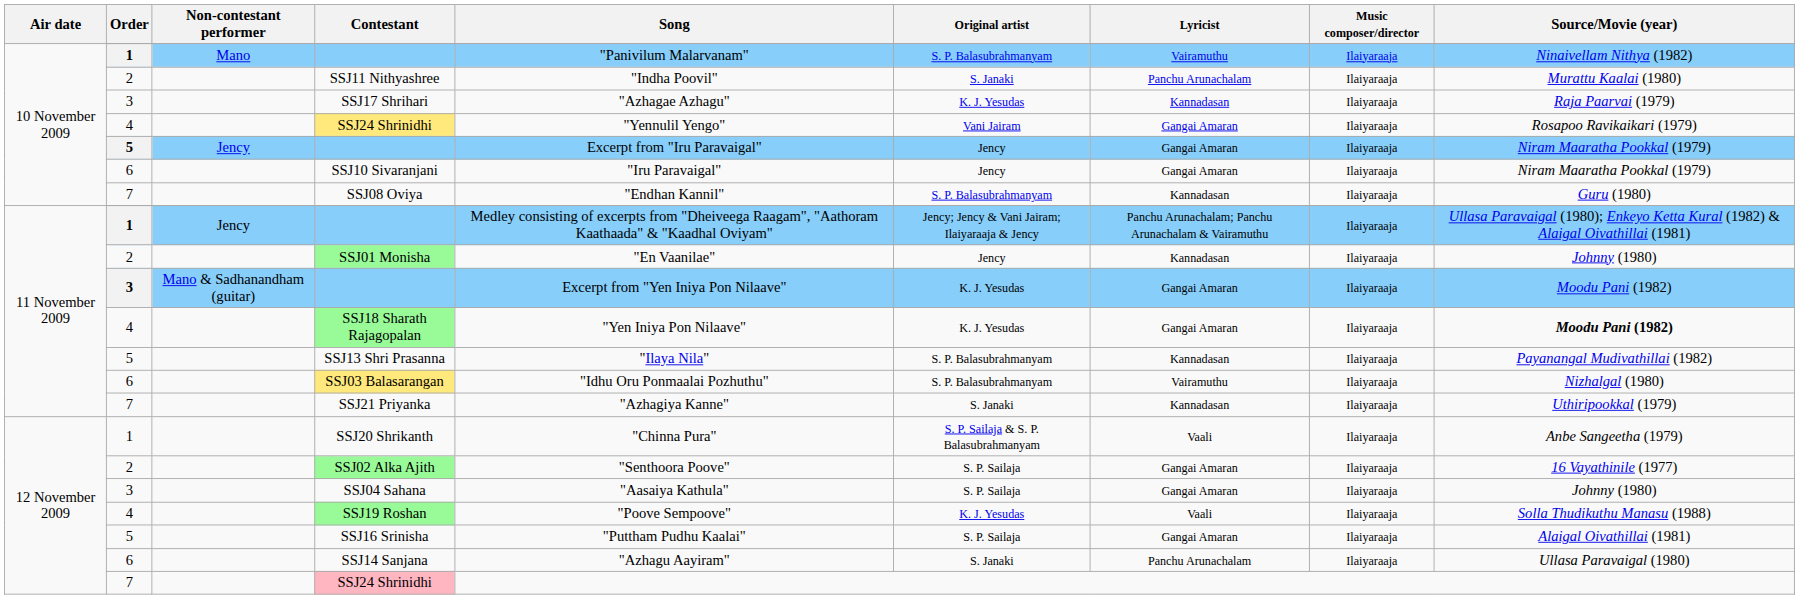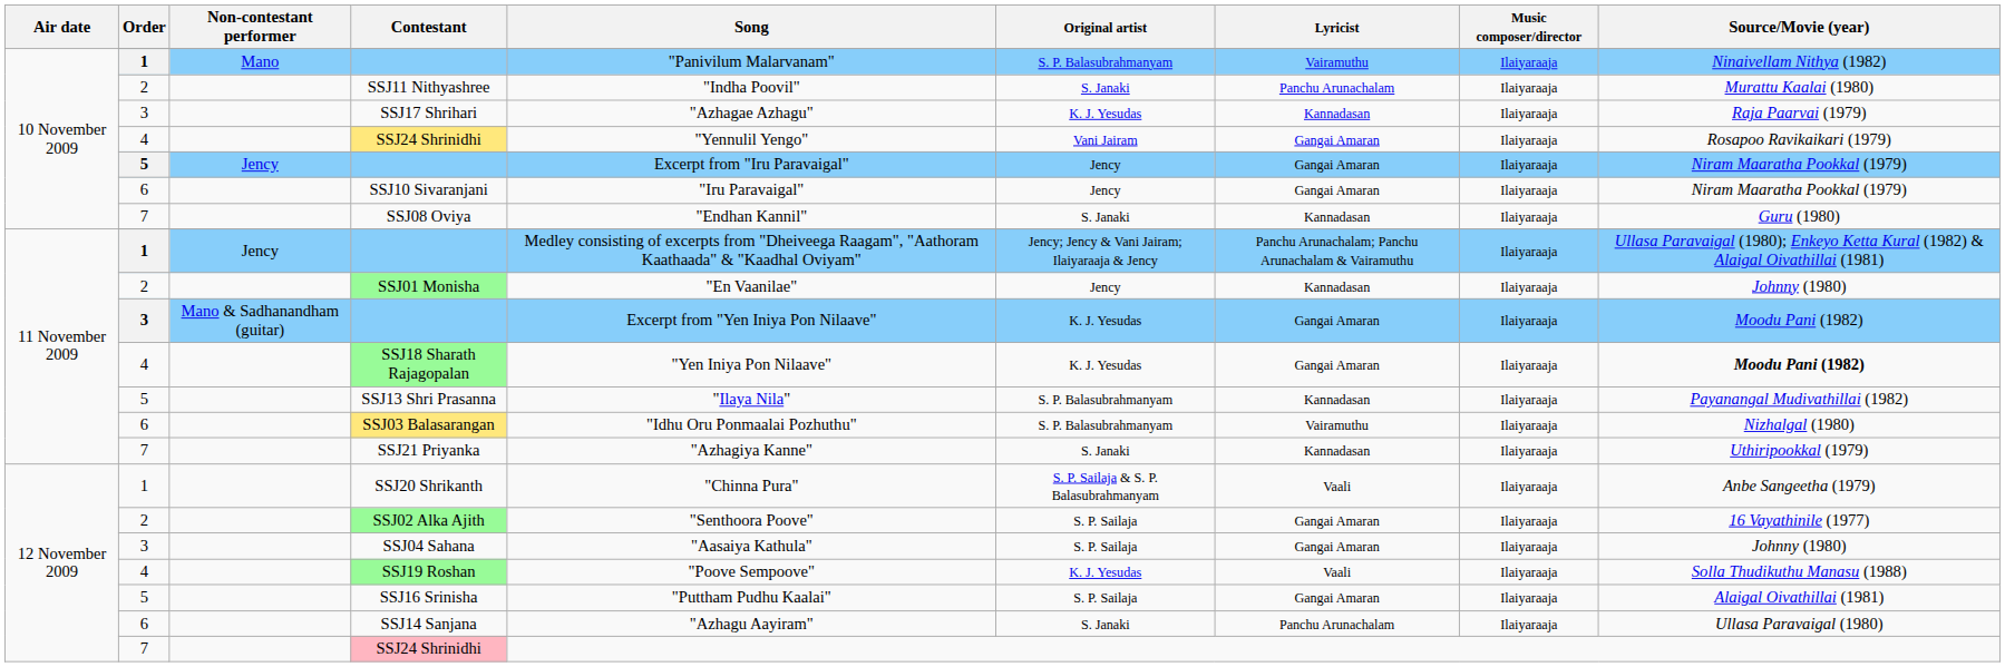SSJ08 Oviya | Original artist: S. P. Balasubrahmanyam -> S. Janaki
